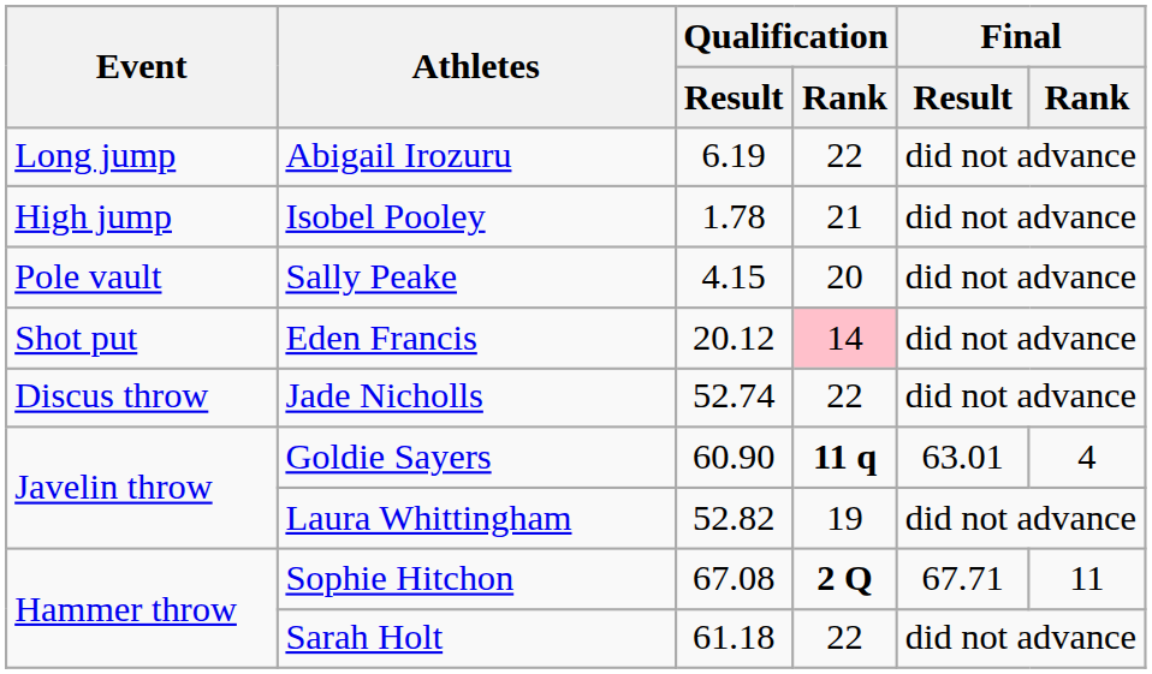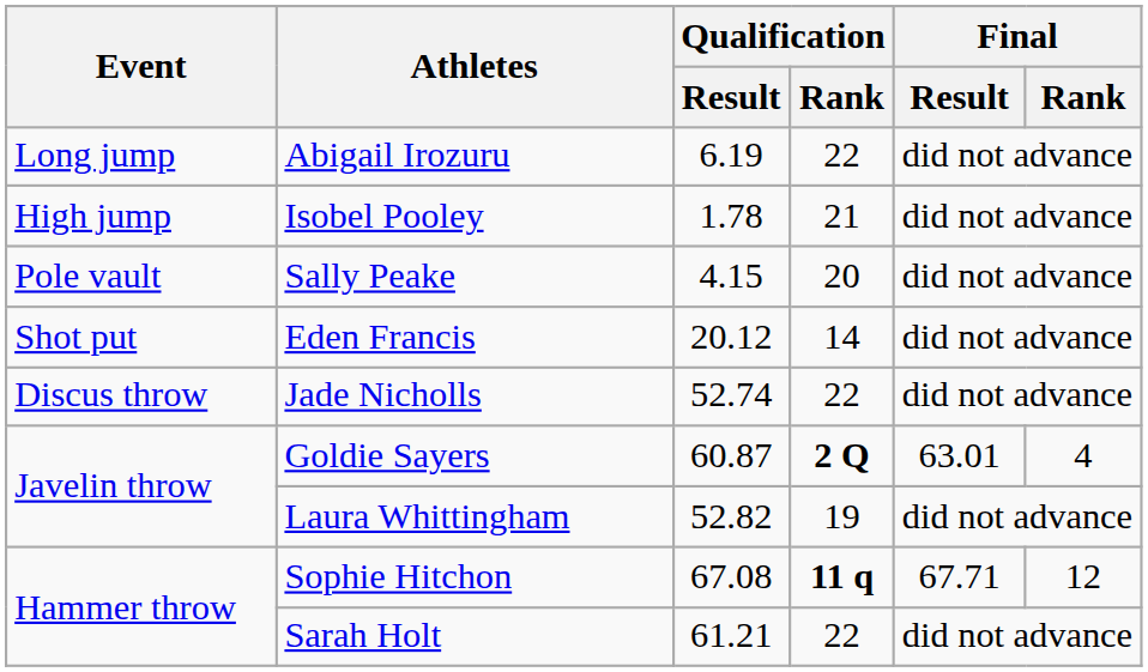Eden Francis | Qualification / Rank: pink background -> no background
Goldie Sayers | Qualification / Result: 60.90 -> 60.87
Goldie Sayers | Qualification / Rank: 11 q -> 2 Q
Sophie Hitchon | Qualification / Rank: 2 Q -> 11 q
Sophie Hitchon | Final / Rank: 11 -> 12
Sarah Holt | Qualification / Result: 61.18 -> 61.21
